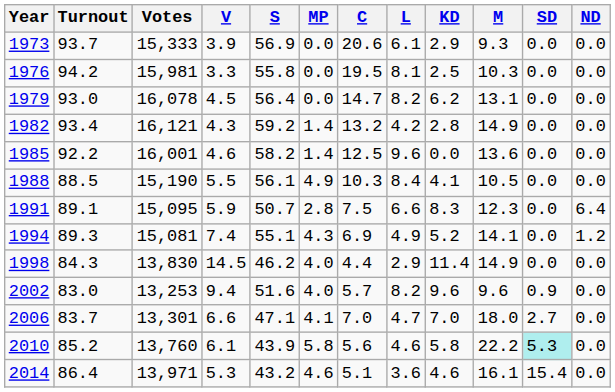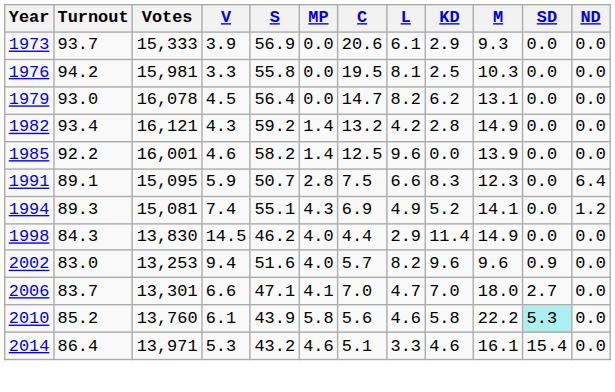1985 | M: 13.6 -> 13.9
- row: 1988 | 88.5 | 15,190 | 5.5 | 56.1 | 4.9 | 10.3 | 8.4 | 4.1 | 10.5 | 0.0 | 0.0
2014 | L: 3.6 -> 3.3
